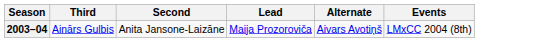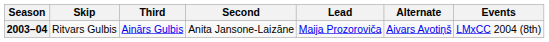+ column: Skip | Ritvars Gulbis
